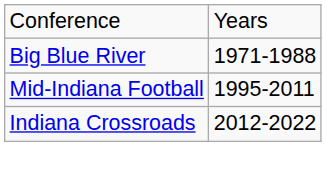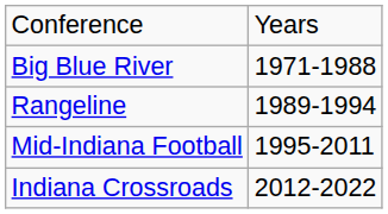+ row: Rangeline | 1989-1994
